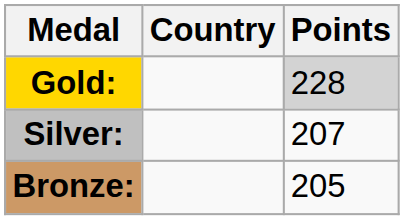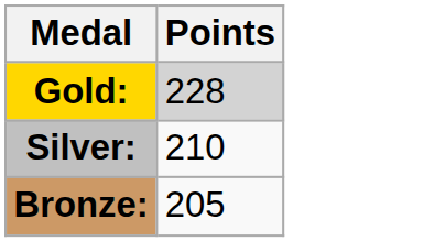- column: Country
Silver: | Points: 207 -> 210
